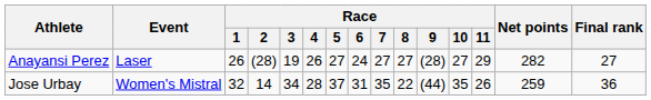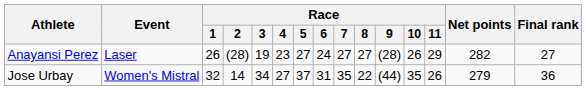Anayansi Perez | Race / 4: 26 -> 23
Anayansi Perez | Race / 10: 27 -> 26
Jose Urbay | Race / 4: 28 -> 27
Jose Urbay | Net points: 259 -> 279
